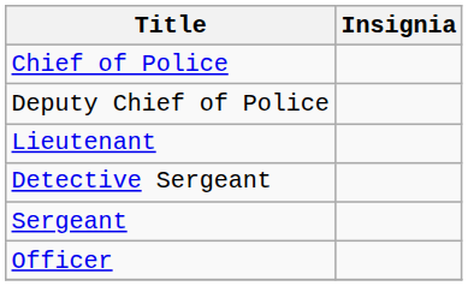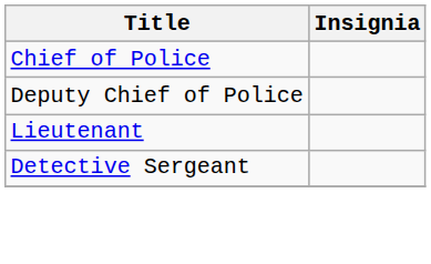- row: Sergeant
- row: Officer
